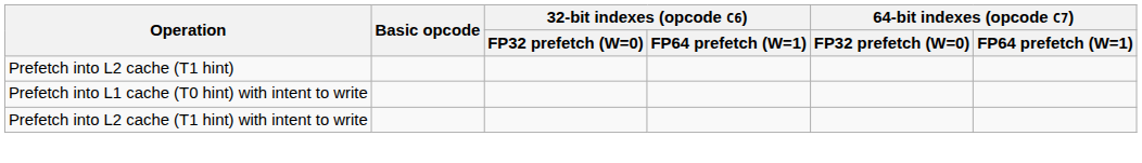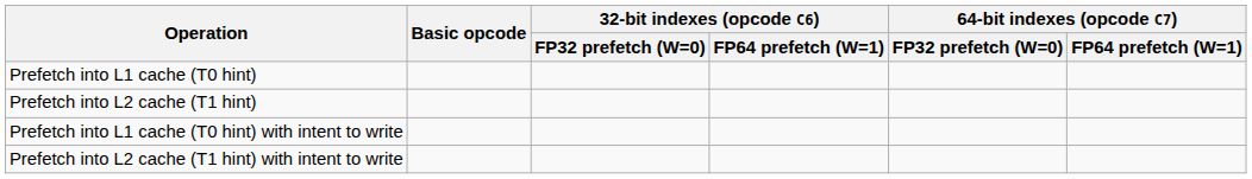+ row: Prefetch into L1 cache (T0 hint)
